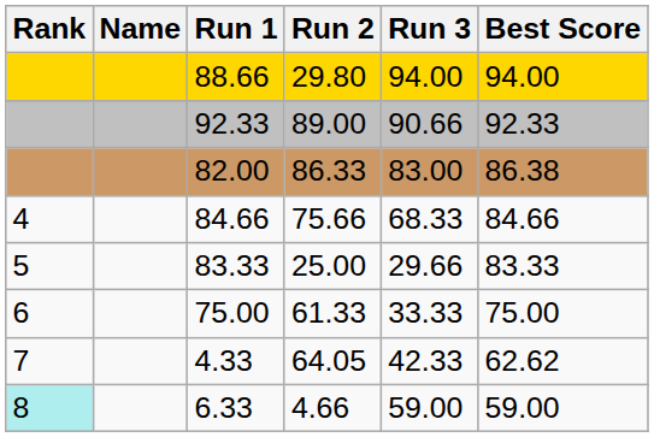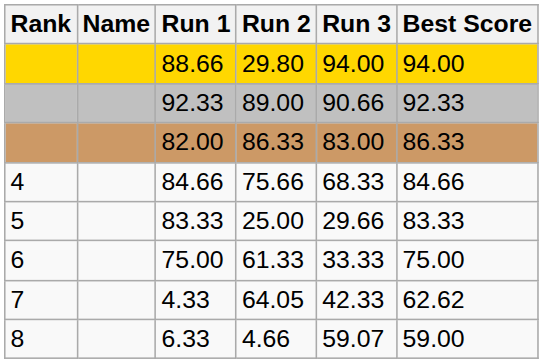82.00 | Best Score: 86.38 -> 86.33
6.33 | Rank: paleturquoise background -> no background
6.33 | Run 3: 59.00 -> 59.07
